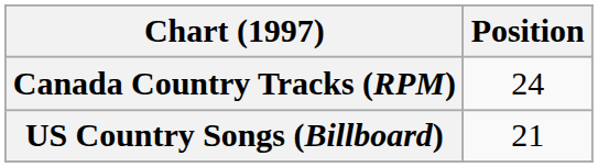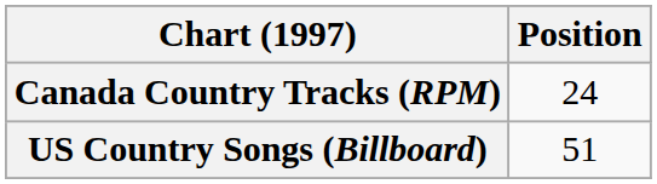US Country Songs (Billboard) | Position: 21 -> 51
